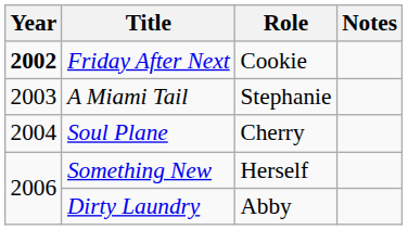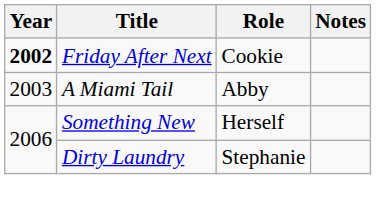A Miami Tail | Role: Stephanie -> Abby
- row: 2004 | Soul Plane | Cherry
Dirty Laundry | Role: Abby -> Stephanie
